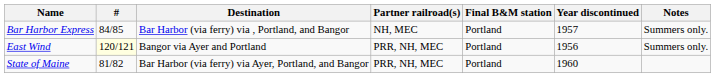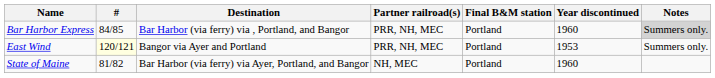Bar Harbor Express | Partner railroad(s): NH, MEC -> PRR, NH, MEC
Bar Harbor Express | Year discontinued: 1957 -> 1960
Bar Harbor Express | Notes: no background -> lightgrey background
East Wind | Year discontinued: 1956 -> 1953
State of Maine | Partner railroad(s): PRR, NH, MEC -> NH, MEC
